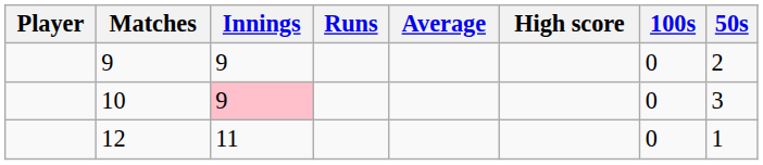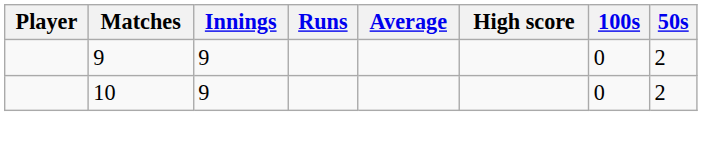10 | Innings: pink background -> no background
10 | 50s: 3 -> 2
- row: 12 | 11 | 0 | 1
